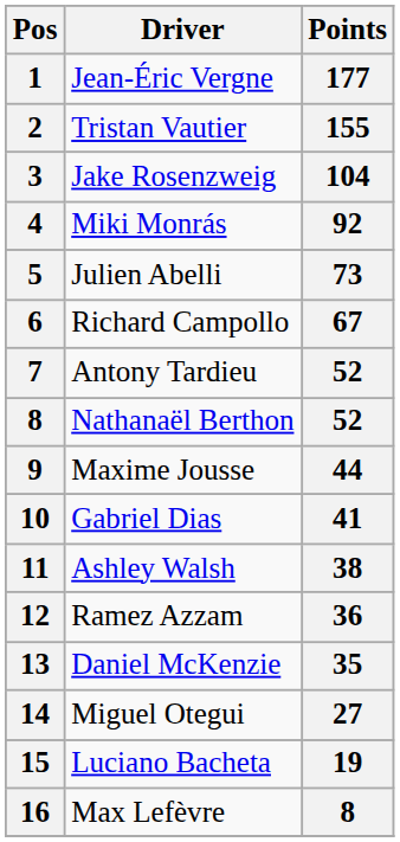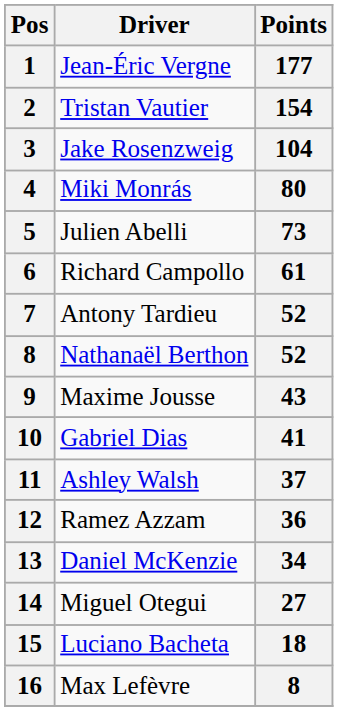Tristan Vautier | Points: 155 -> 154
Miki Monrás | Points: 92 -> 80
Richard Campollo | Points: 67 -> 61
Maxime Jousse | Points: 44 -> 43
Ashley Walsh | Points: 38 -> 37
Daniel McKenzie | Points: 35 -> 34
Luciano Bacheta | Points: 19 -> 18
